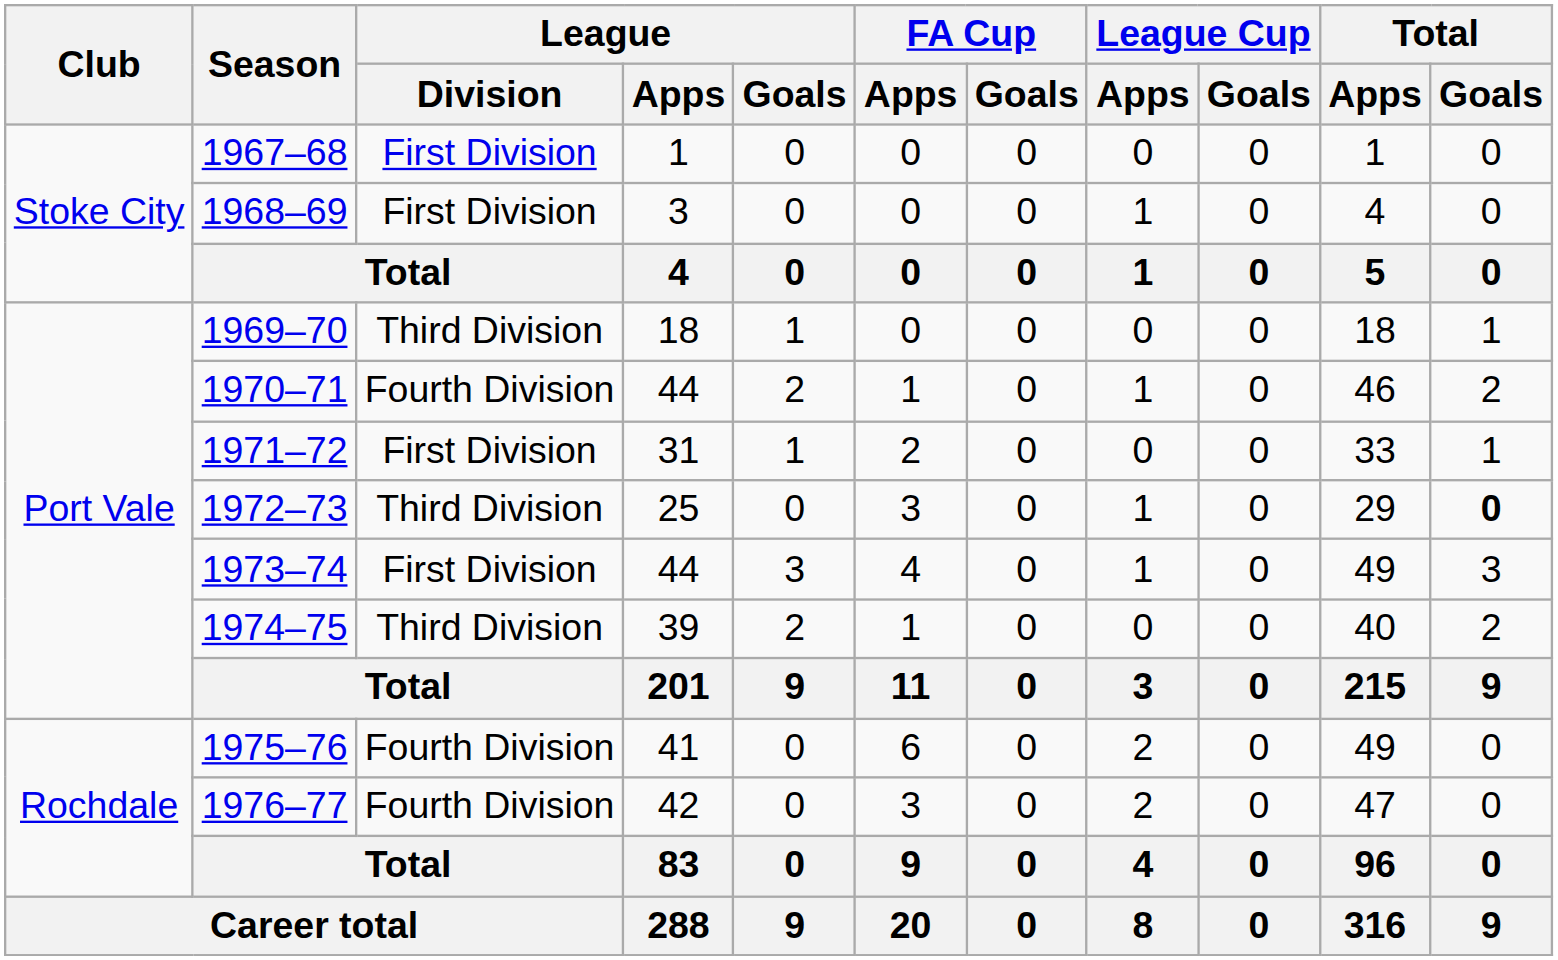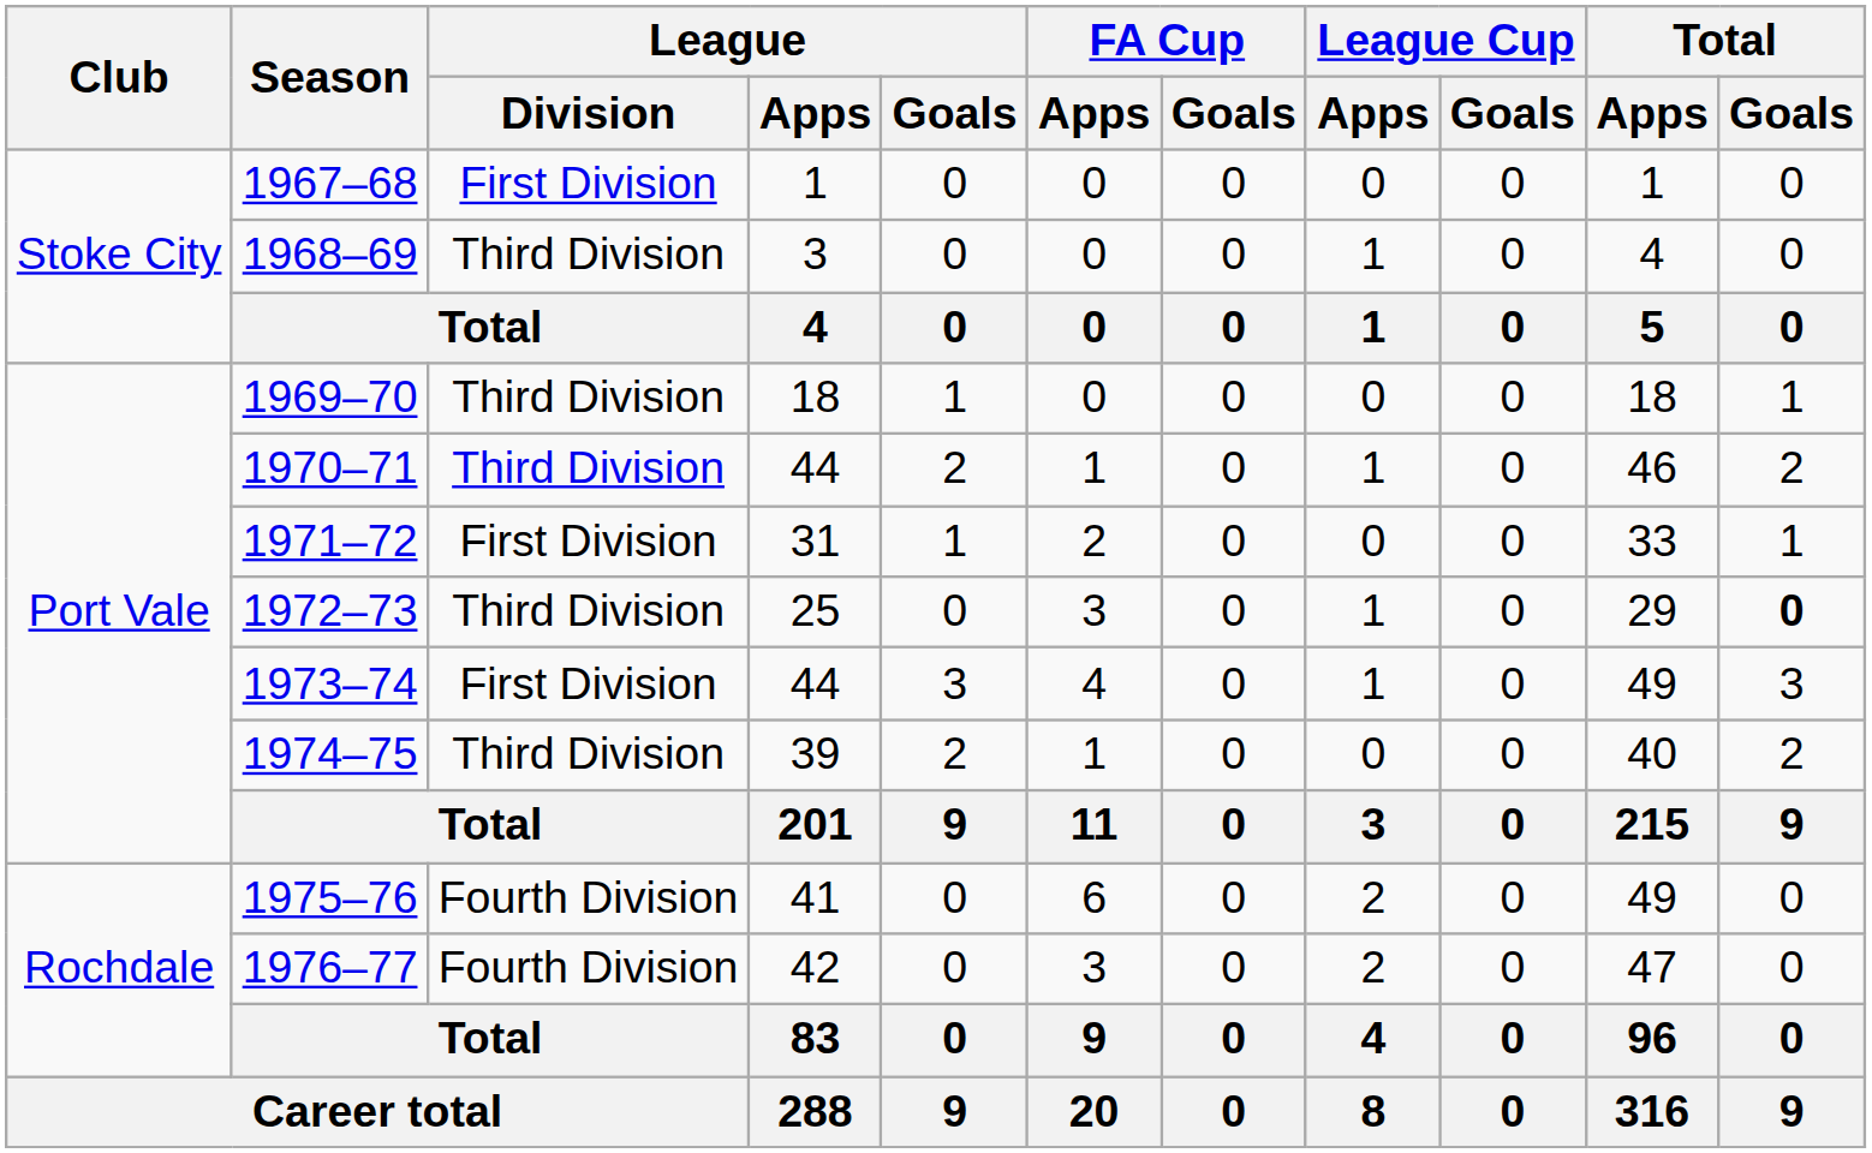1968–69 | League / Division: First Division -> Third Division
1970–71 | League / Division: Fourth Division -> Third Division
